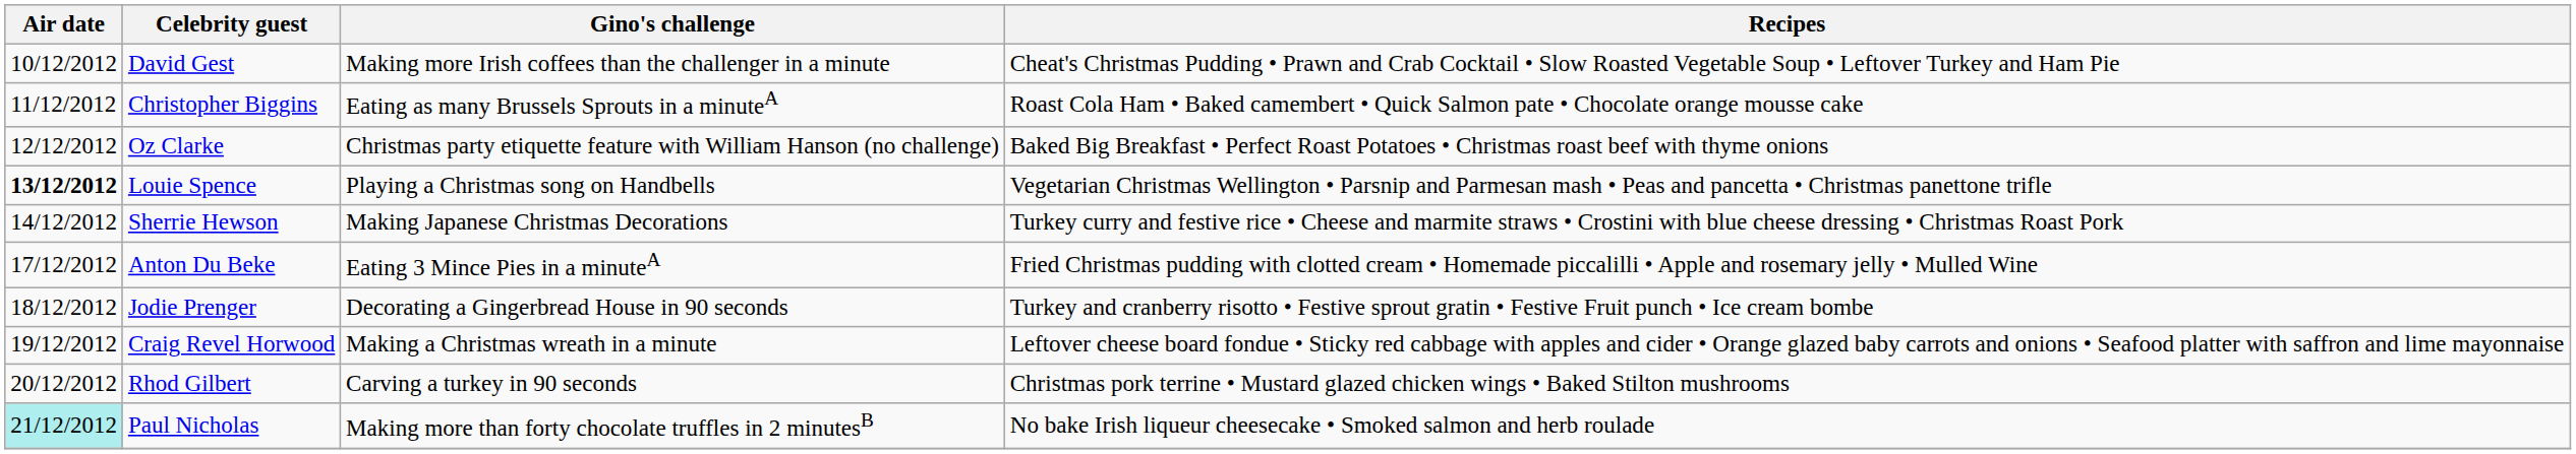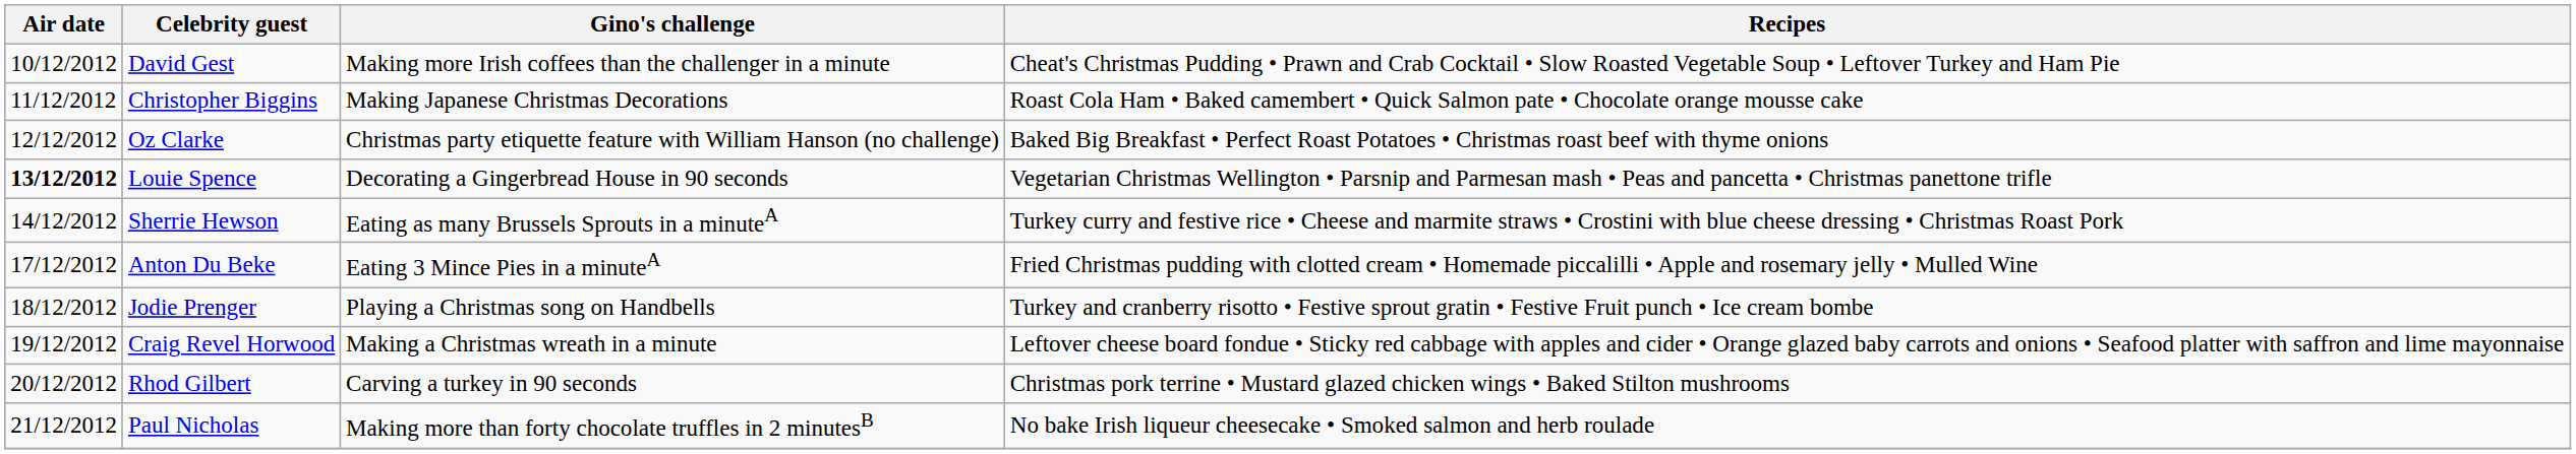Christopher Biggins | Gino's challenge: Eating as many Brussels Sprouts in a minuteA -> Making Japanese Christmas Decorations
Louie Spence | Gino's challenge: Playing a Christmas song on Handbells -> Decorating a Gingerbread House in 90 seconds
Sherrie Hewson | Gino's challenge: Making Japanese Christmas Decorations -> Eating as many Brussels Sprouts in a minuteA
Jodie Prenger | Gino's challenge: Decorating a Gingerbread House in 90 seconds -> Playing a Christmas song on Handbells
Paul Nicholas | Air date: paleturquoise background -> no background
